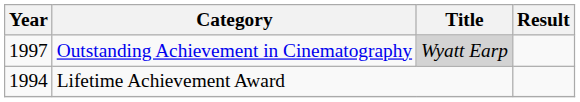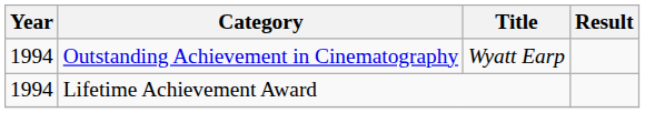Outstanding Achievement in Cinematography | Year: 1997 -> 1994
Outstanding Achievement in Cinematography | Title: lightgrey background -> no background
